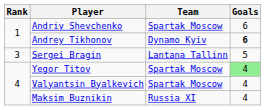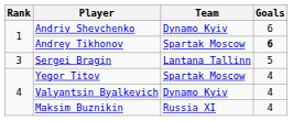Andriy Shevchenko | Team: Spartak Moscow -> Dynamo Kyiv
Andrey Tikhonov | Team: Dynamo Kyiv -> Spartak Moscow
Yegor Titov | Goals: lightgreen background -> no background
Valyantsin Byalkevich | Team: Spartak Moscow -> Dynamo Kyiv
